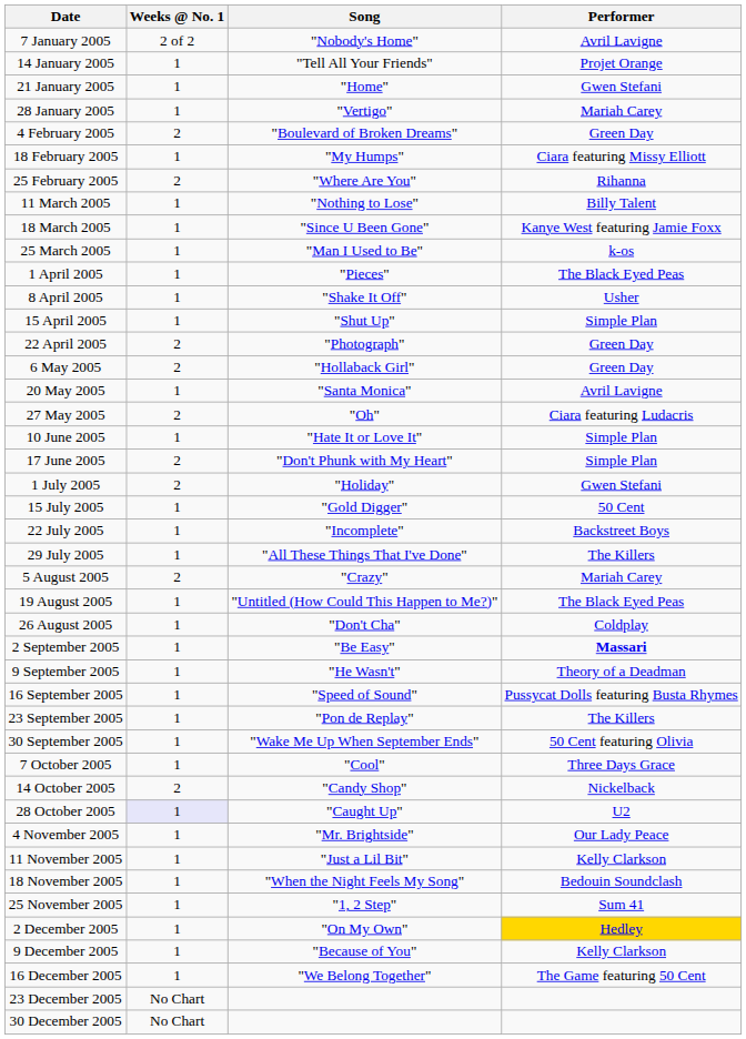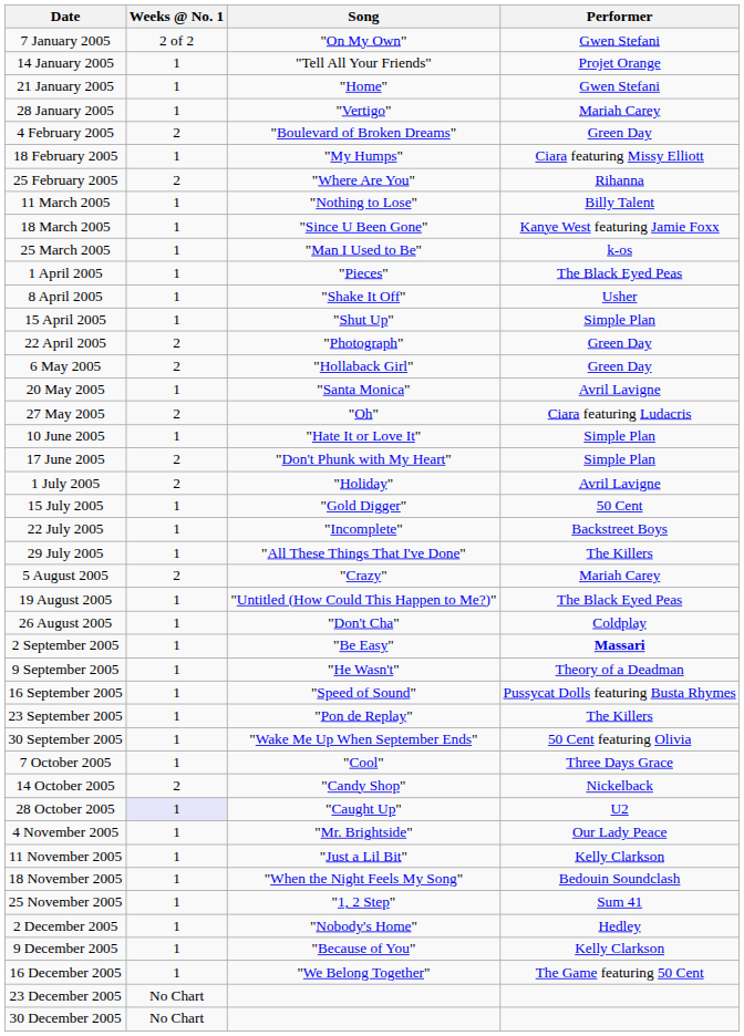7 January 2005 | Song: "Nobody's Home" -> "On My Own"
7 January 2005 | Performer: Avril Lavigne -> Gwen Stefani
1 July 2005 | Performer: Gwen Stefani -> Avril Lavigne
2 December 2005 | Song: "On My Own" -> "Nobody's Home"
2 December 2005 | Performer: gold background -> no background
